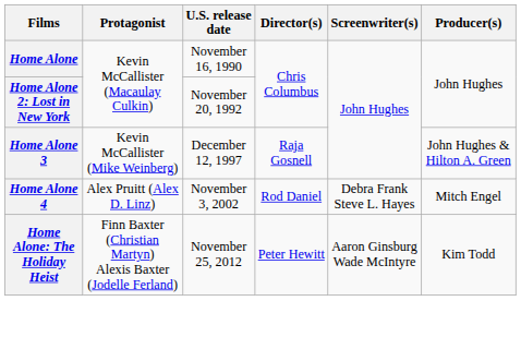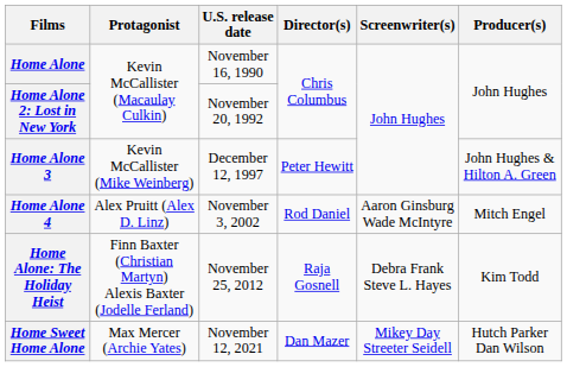Home Alone 3 | Director(s): Raja Gosnell -> Peter Hewitt
Home Alone 4 | Screenwriter(s): Debra Frank Steve L. Hayes -> Aaron Ginsburg Wade McIntyre
Home Alone: The Holiday Heist | Director(s): Peter Hewitt -> Raja Gosnell
Home Alone: The Holiday Heist | Screenwriter(s): Aaron Ginsburg Wade McIntyre -> Debra Frank Steve L. Hayes
+ row: Home Sweet Home Alone | Max Mercer (Archie Yates) | November 12, 2021 | Dan Mazer | Mikey Day Streeter Seidell | Hutch Parker Dan Wilson
